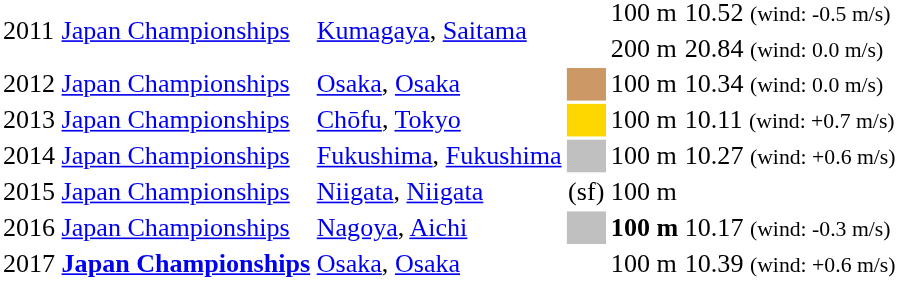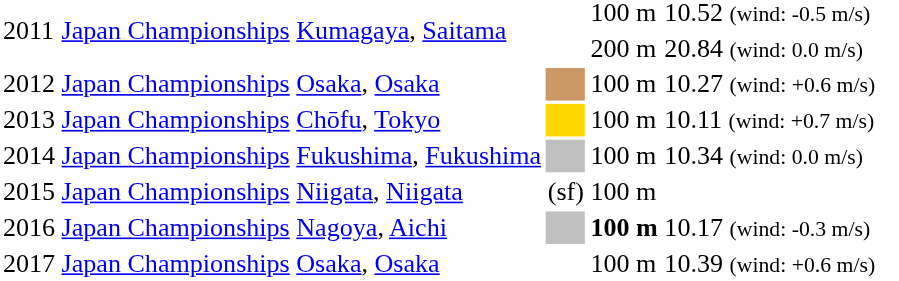2012 | column 6: 10.34 (wind: 0.0 m/s) -> 10.27 (wind: +0.6 m/s)
2014 | column 6: 10.27 (wind: +0.6 m/s) -> 10.34 (wind: 0.0 m/s)
2017 | column 2: bold -> normal
